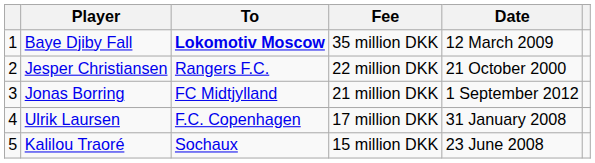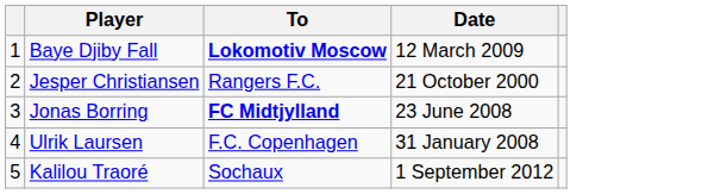- column: Fee | 35 million DKK | 22 million DKK | 21 million DKK | 17 million DKK | 15 million DKK
Jonas Borring | To: normal -> bold
Jonas Borring | Date: 1 September 2012 -> 23 June 2008
Kalilou Traoré | Date: 23 June 2008 -> 1 September 2012
